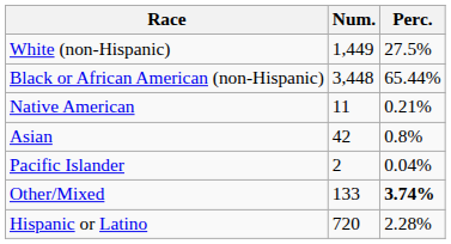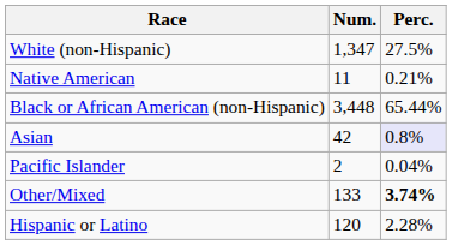White (non-Hispanic) | Num.: 1,449 -> 1,347
rows swapped: Black or African American (non-Hispanic) <-> Native American
Asian | Perc.: no background -> lavender background
Hispanic or Latino | Num.: 720 -> 120
